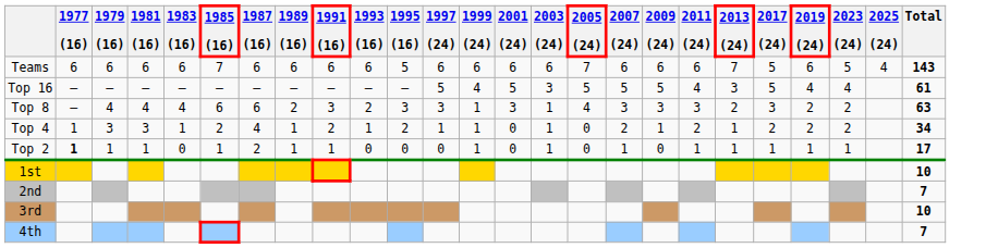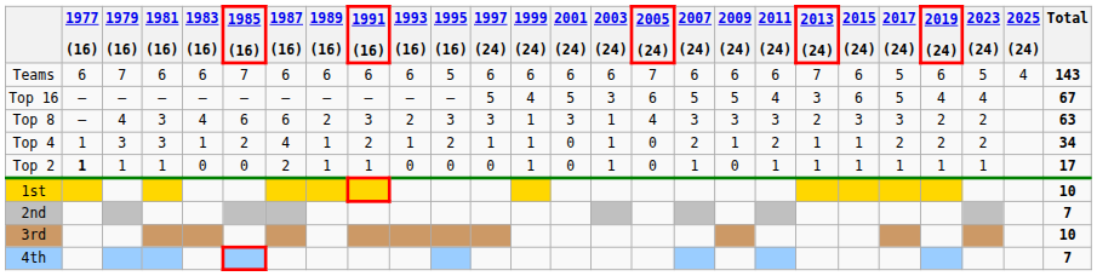+ column: 2015 (24) | 6 | 6 | 3 | 1 | 1
Teams | 1979 (16): 6 -> 7
Top 16 | 2005 (24): 5 -> 6
Top 16 | Total: 61 -> 67
Top 8 | 1981 (16): 4 -> 3
Top 2 | 1985 (16): 1 -> 0
